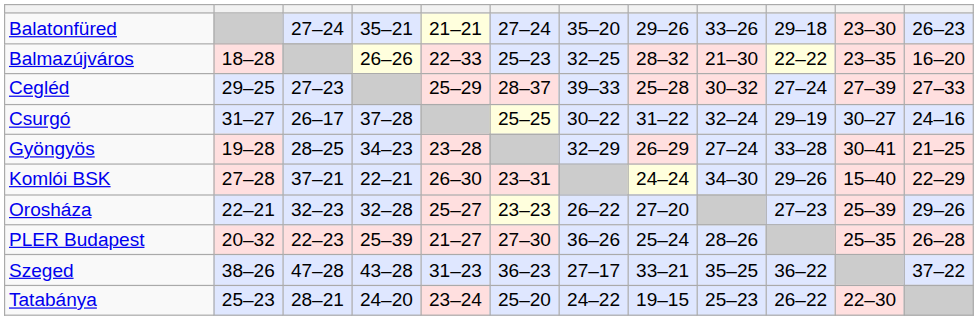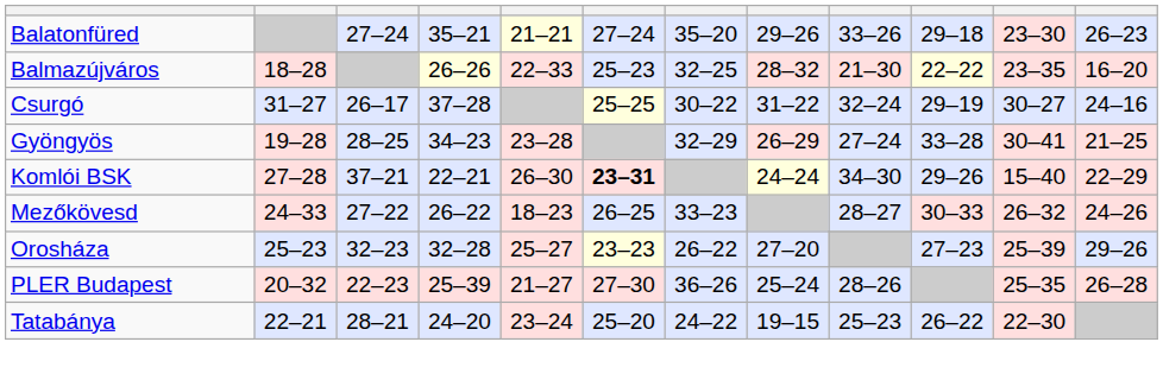- row: Cegléd | 29–25 | 27–23 | 25–29 | 28–37 | 39–33 | 25–28 | 30–32 | 27–24 | 27–39 | 27–33
Komlói BSK | column 6: normal -> bold
+ row: Mezőkövesd | 24–33 | 27–22 | 26–22 | 18–23 | 26–25 | 33–23 | 28–27 | 30–33 | 26–32 | 24–26
Orosháza | column 2: 22–21 -> 25–23
- row: Szeged | 38–26 | 47–28 | 43–28 | 31–23 | 36–23 | 27–17 | 33–21 | 35–25 | 36–22 | 37–22
Tatabánya | column 2: 25–23 -> 22–21
